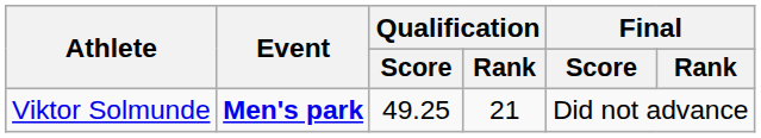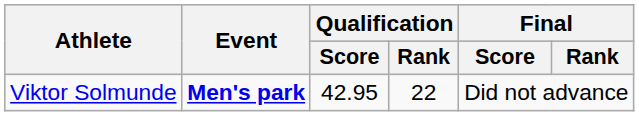Viktor Solmunde | Qualification / Score: 49.25 -> 42.95
Viktor Solmunde | Qualification / Rank: 21 -> 22
